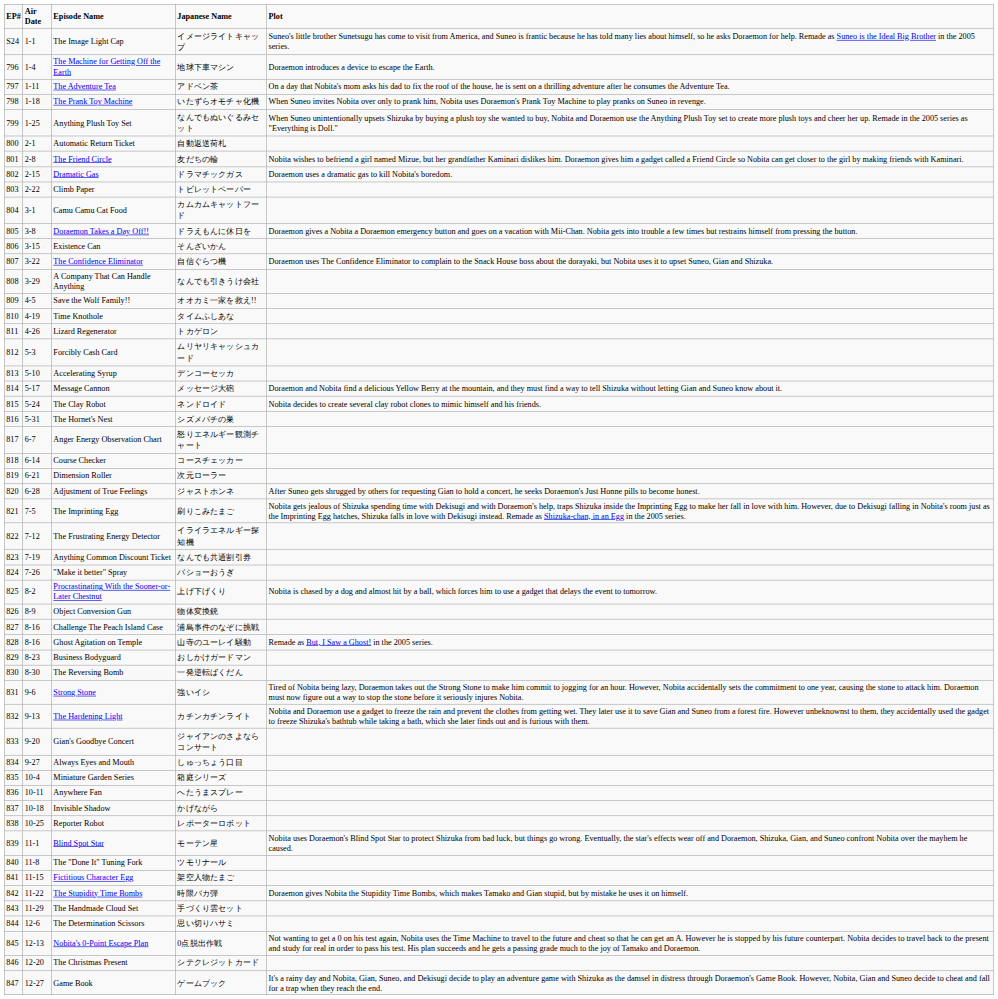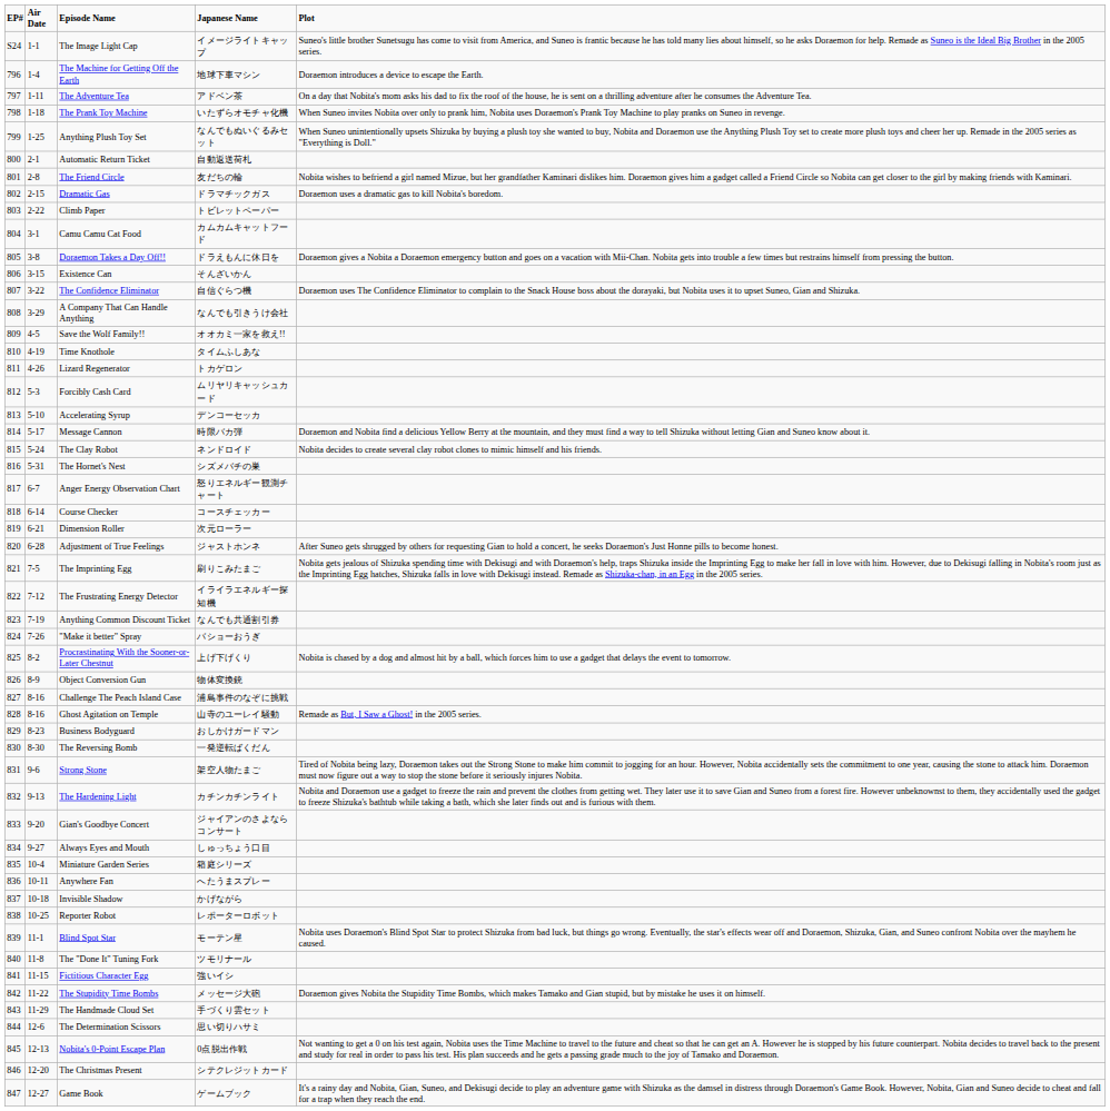Message Cannon | Japanese Name: メッセージ大砲 -> 時限バカ弾
Strong Stone | Japanese Name: 強いイシ -> 架空人物たまご
Fictitious Character Egg | Japanese Name: 架空人物たまご -> 強いイシ
The Stupidity Time Bombs | Japanese Name: 時限バカ弾 -> メッセージ大砲
